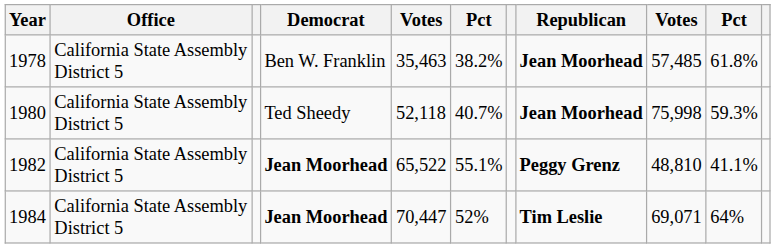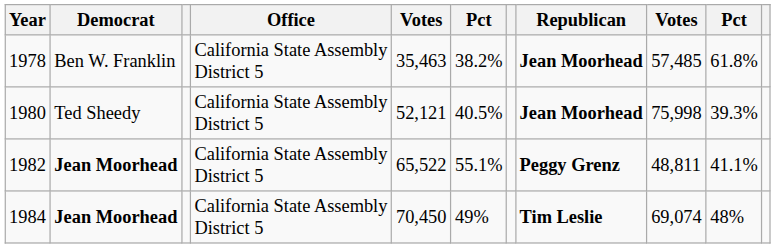columns swapped: Office <-> Democrat
1980 | column 5: 52,118 -> 52,121
1980 | column 6: 40.7% -> 40.5%
1980 | column 10: 59.3% -> 39.3%
1982 | column 9: 48,810 -> 48,811
1984 | column 5: 70,447 -> 70,450
1984 | column 6: 52% -> 49%
1984 | column 9: 69,071 -> 69,074
1984 | column 10: 64% -> 48%
